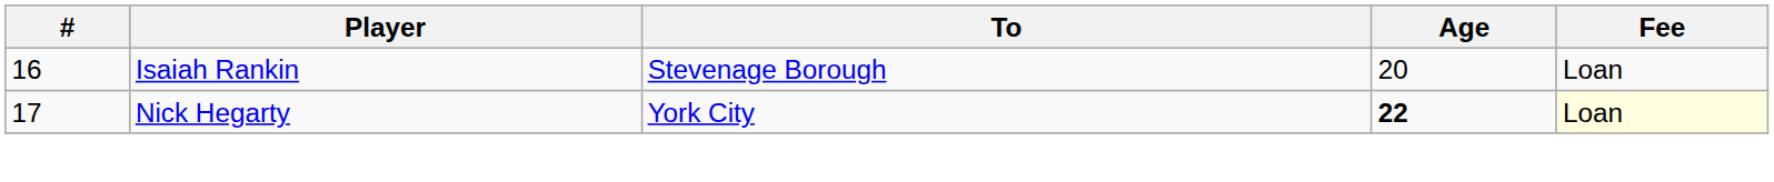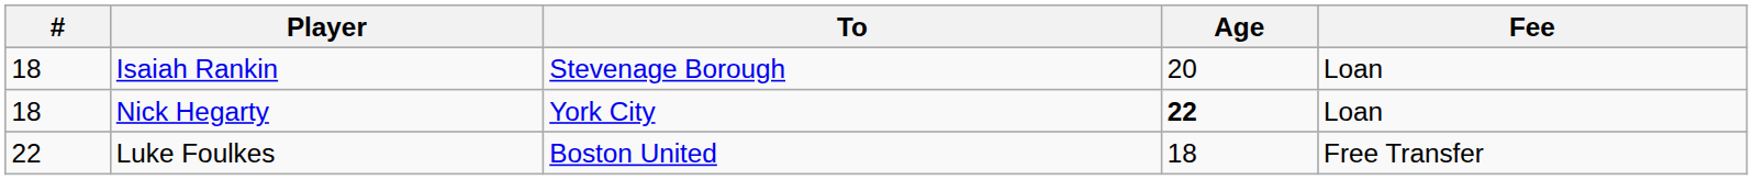Isaiah Rankin | #: 16 -> 18
Nick Hegarty | #: 17 -> 18
Nick Hegarty | Fee: lightyellow background -> no background
+ row: 22 | Luke Foulkes | Boston United | 18 | Free Transfer
